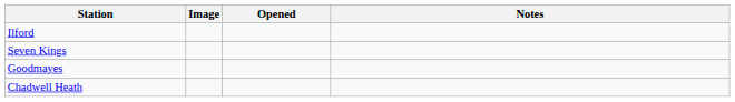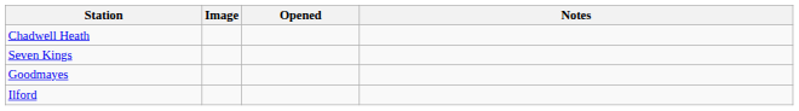rows swapped: Ilford <-> Chadwell Heath
